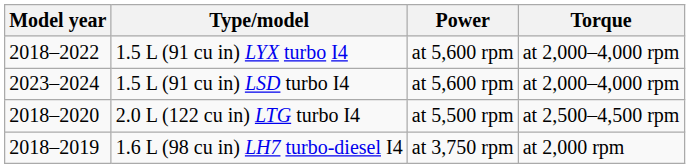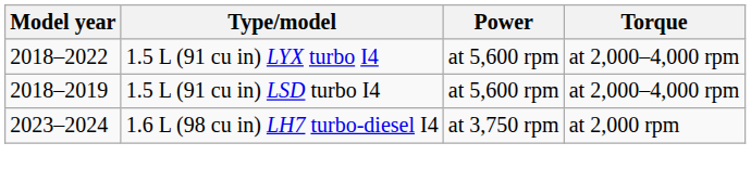1.5 L (91 cu in) LSD turbo I4 | Model year: 2023–2024 -> 2018–2019
- row: 2018–2020 | 2.0 L (122 cu in) LTG turbo I4 | at 5,500 rpm | at 2,500–4,500 rpm
1.6 L (98 cu in) LH7 turbo-diesel I4 | Model year: 2018–2019 -> 2023–2024
